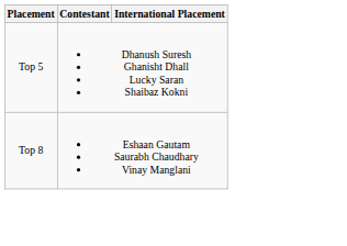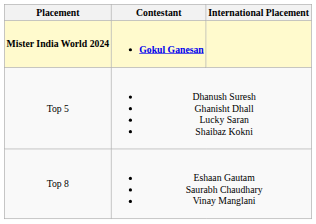+ row: Mister India World 2024 | Gokul Ganesan
